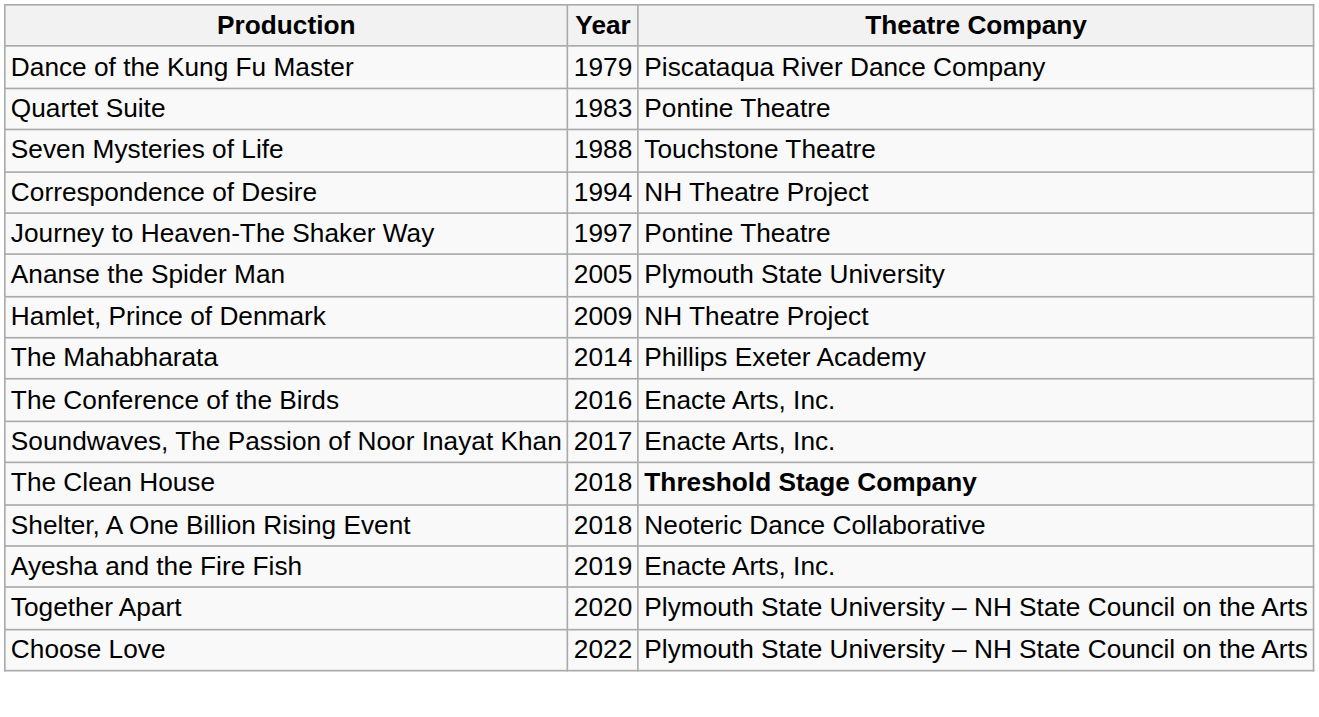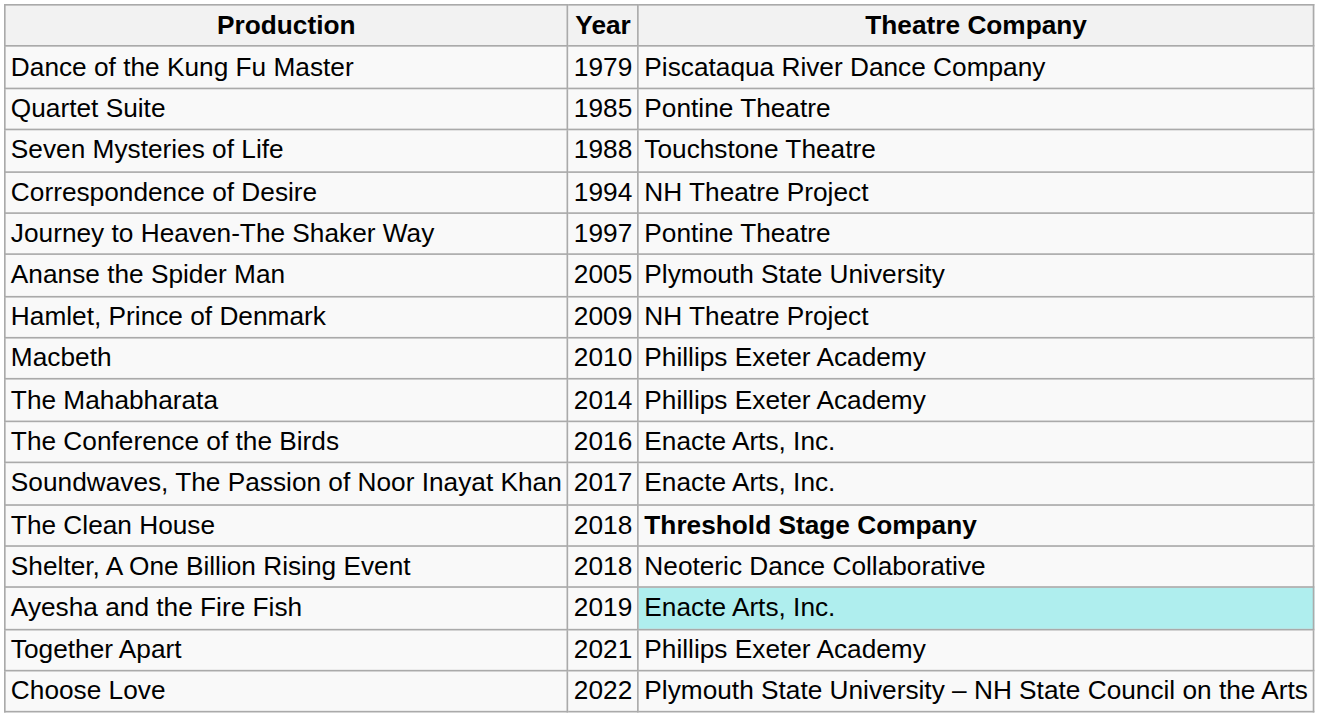Quartet Suite | Year: 1983 -> 1985
+ row: Macbeth | 2010 | Phillips Exeter Academy
Ayesha and the Fire Fish | Theatre Company: no background -> paleturquoise background
Together Apart | Year: 2020 -> 2021
Together Apart | Theatre Company: Plymouth State University – NH State Council on the Arts -> Phillips Exeter Academy
